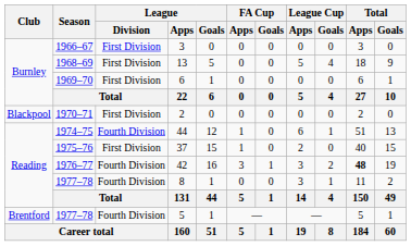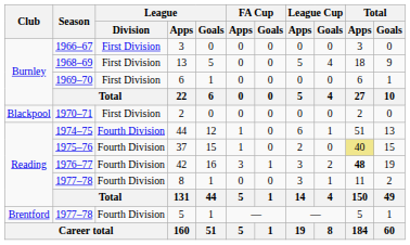37 | League / Division: First Division -> Fourth Division
37 | Total / Apps: no background -> khaki background
